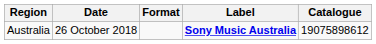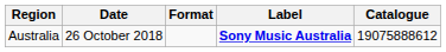Australia | Catalogue: 19075898612 -> 19075888612
